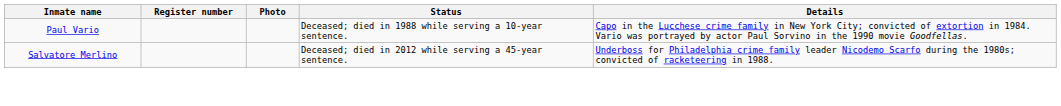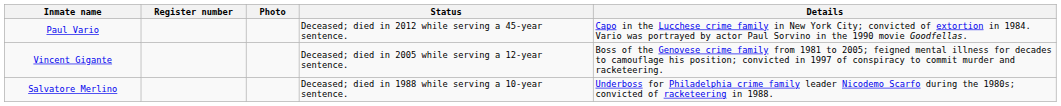Paul Vario | Status: Deceased; died in 1988 while serving a 10-year sentence. -> Deceased; died in 2012 while serving a 45-year sentence.
+ row: Vincent Gigante | Deceased; died in 2005 while serving a 12-year sentence. | Boss of the Genovese crime family from 1981 to 2005; feigned mental illness for decades to camouflage his position; convicted in 1997 of conspiracy to commit murder and racketeering.
Salvatore Merlino | Status: Deceased; died in 2012 while serving a 45-year sentence. -> Deceased; died in 1988 while serving a 10-year sentence.
